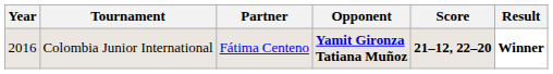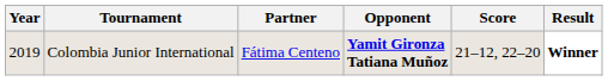Colombia Junior International | Year: 2016 -> 2019
Colombia Junior International | Score: bold -> normal
